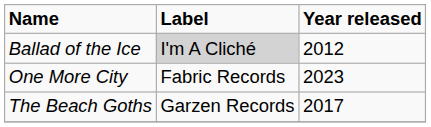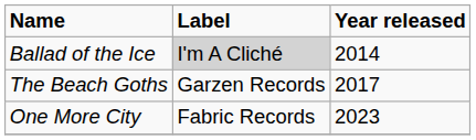Ballad of the Ice | Year released: 2012 -> 2014
rows swapped: The Beach Goths <-> One More City
